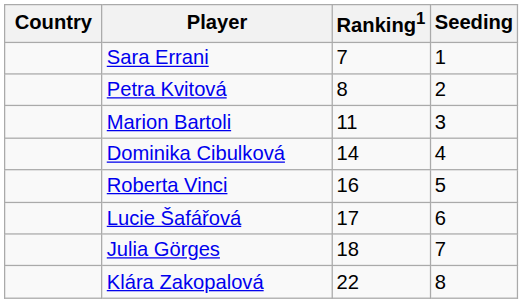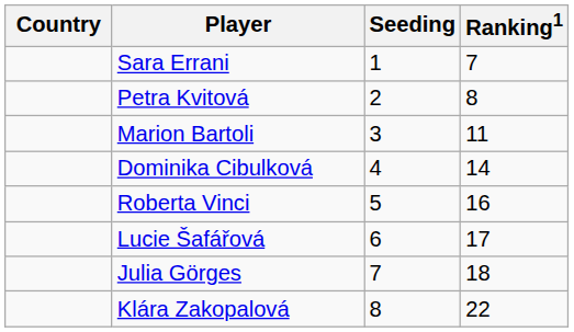columns swapped: Ranking1 <-> Seeding
